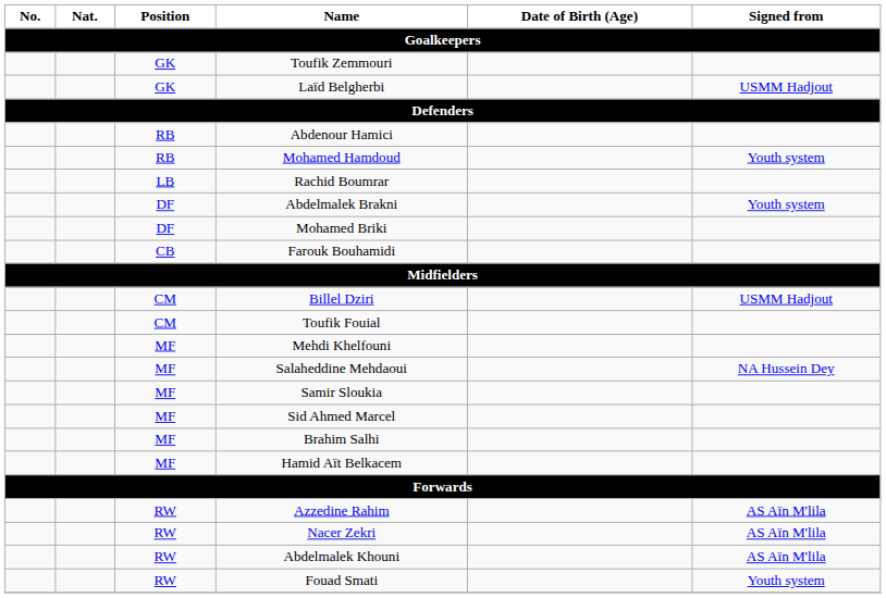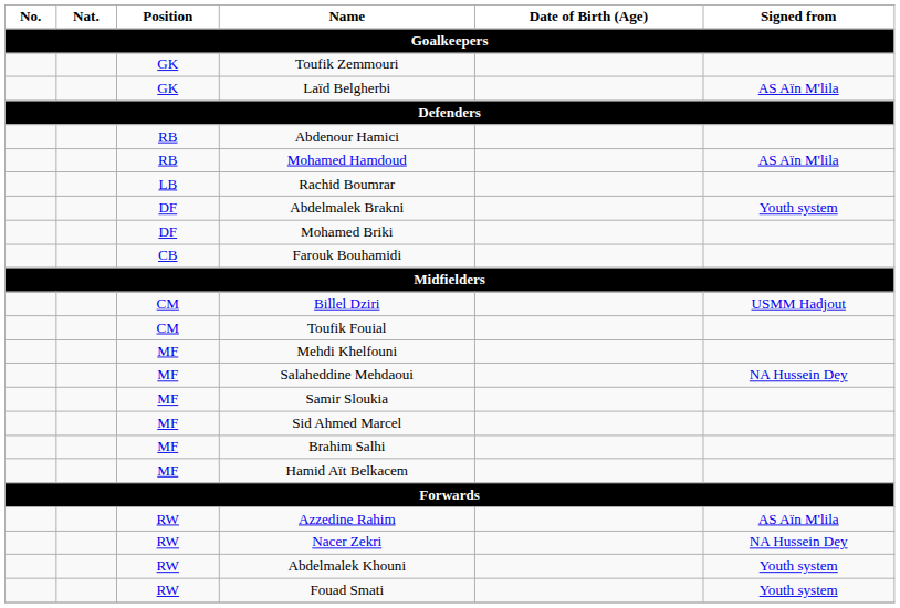Laïd Belgherbi | Signed from: USMM Hadjout -> AS Aïn M'lila
Mohamed Hamdoud | Signed from: Youth system -> AS Aïn M'lila
Nacer Zekri | Signed from: AS Aïn M'lila -> NA Hussein Dey
Abdelmalek Khouni | Signed from: AS Aïn M'lila -> Youth system
